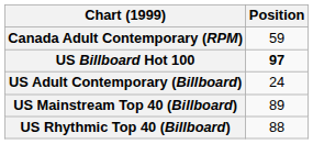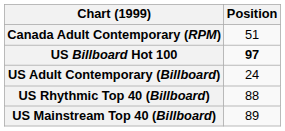Canada Adult Contemporary (RPM) | Position: 59 -> 51
rows swapped: US Mainstream Top 40 (Billboard) <-> US Rhythmic Top 40 (Billboard)
